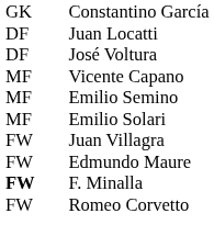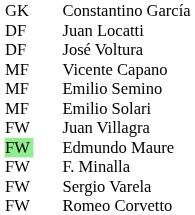Edmundo Maure | column 1: no background -> lightgreen background
F. Minalla | column 1: bold -> normal
+ row: FW | Sergio Varela
